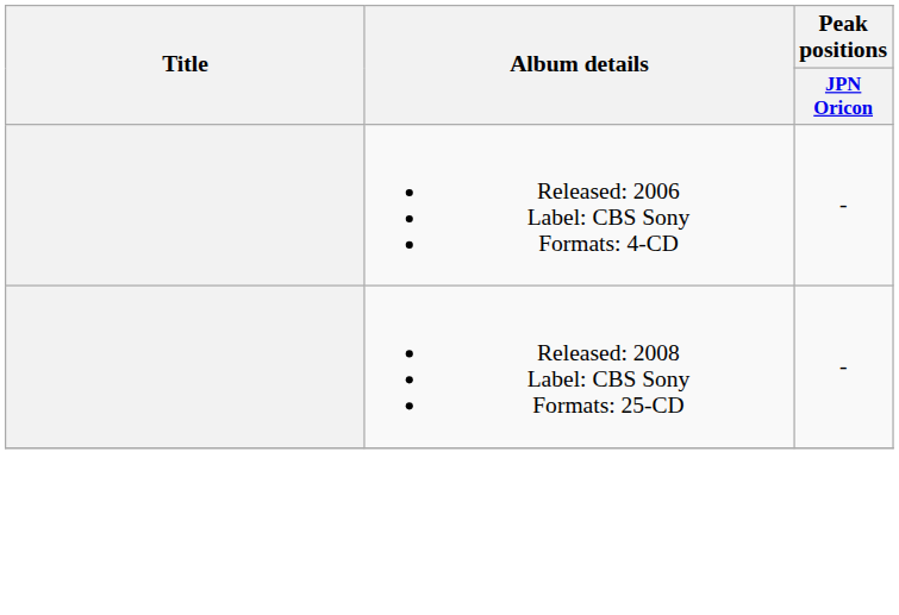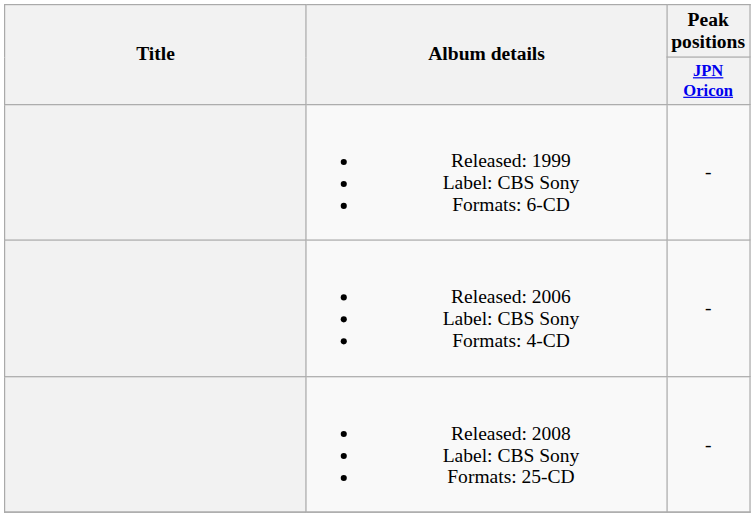+ row: Released: 1999 Label: CBS Sony Formats: 6-CD | -
